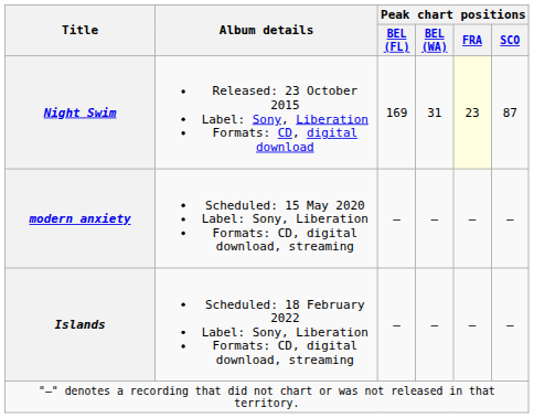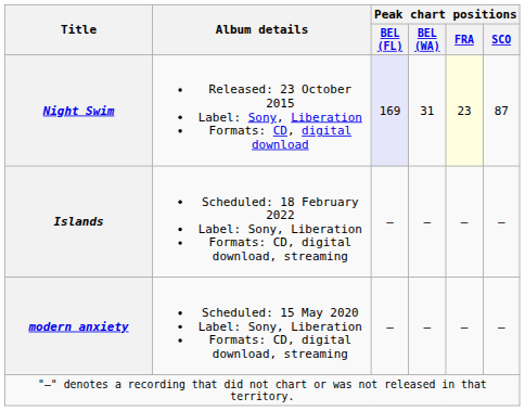Night Swim | Peak chart positions / BEL (FL): no background -> lavender background
rows swapped: modern anxiety <-> Islands
